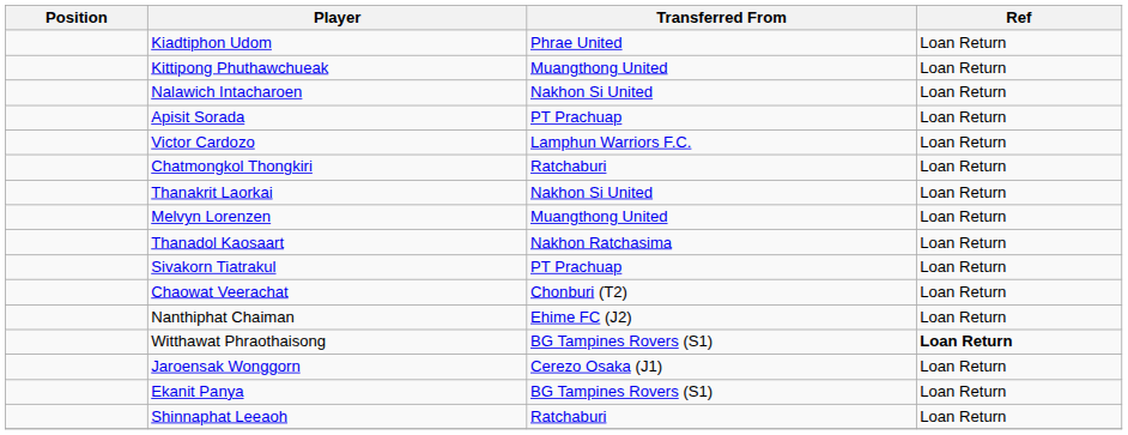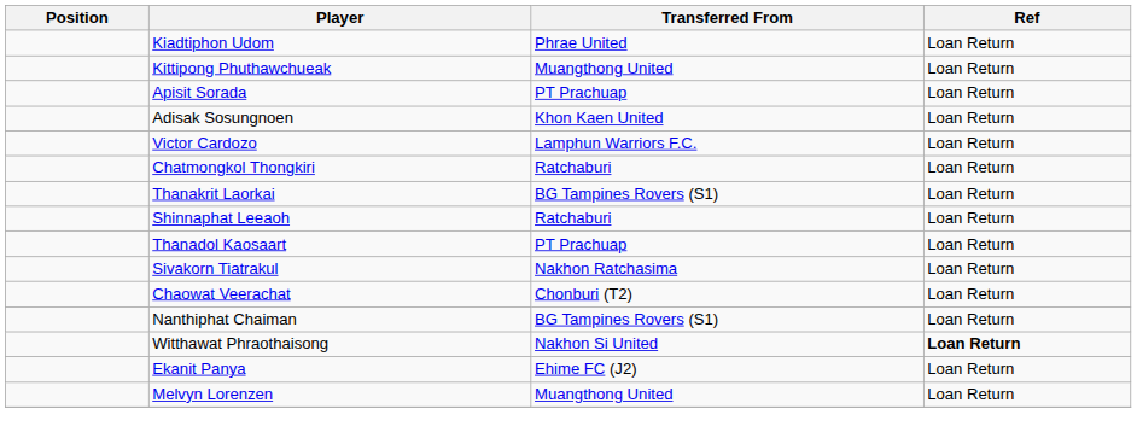- row: Nalawich Intacharoen | Nakhon Si United | Loan Return
+ row: Adisak Sosungnoen | Khon Kaen United | Loan Return
Thanakrit Laorkai | Transferred From: Nakhon Si United -> BG Tampines Rovers (S1)
rows swapped: Shinnaphat Leeaoh <-> Melvyn Lorenzen
Thanadol Kaosaart | Transferred From: Nakhon Ratchasima -> PT Prachuap
Sivakorn Tiatrakul | Transferred From: PT Prachuap -> Nakhon Ratchasima
Nanthiphat Chaiman | Transferred From: Ehime FC (J2) -> BG Tampines Rovers (S1)
Witthawat Phraothaisong | Transferred From: BG Tampines Rovers (S1) -> Nakhon Si United
- row: Jaroensak Wonggorn | Cerezo Osaka (J1) | Loan Return
Ekanit Panya | Transferred From: BG Tampines Rovers (S1) -> Ehime FC (J2)
